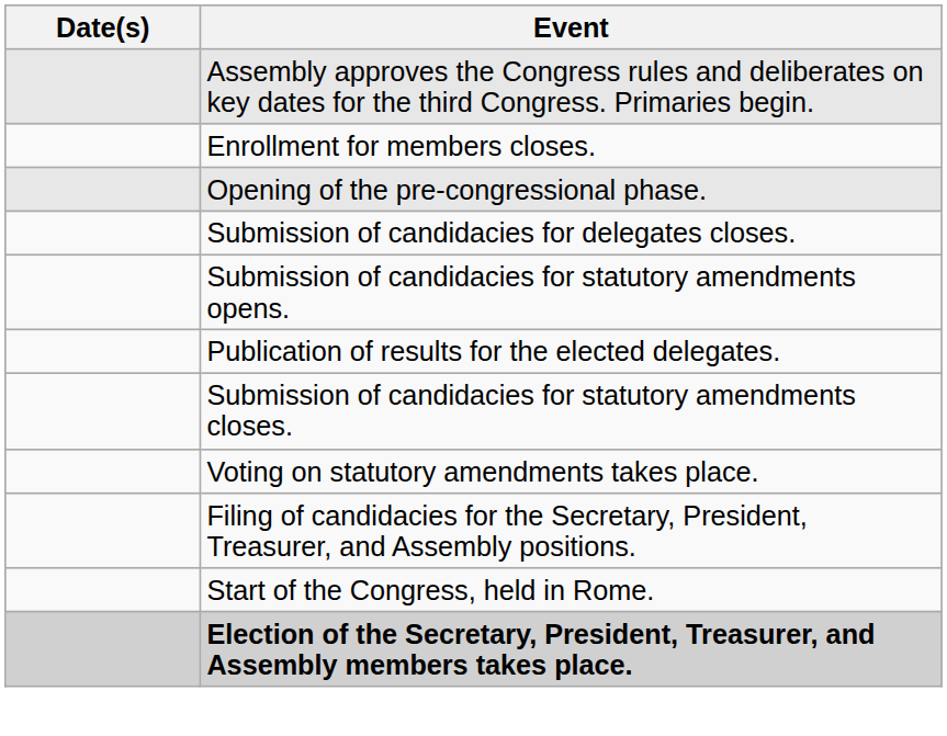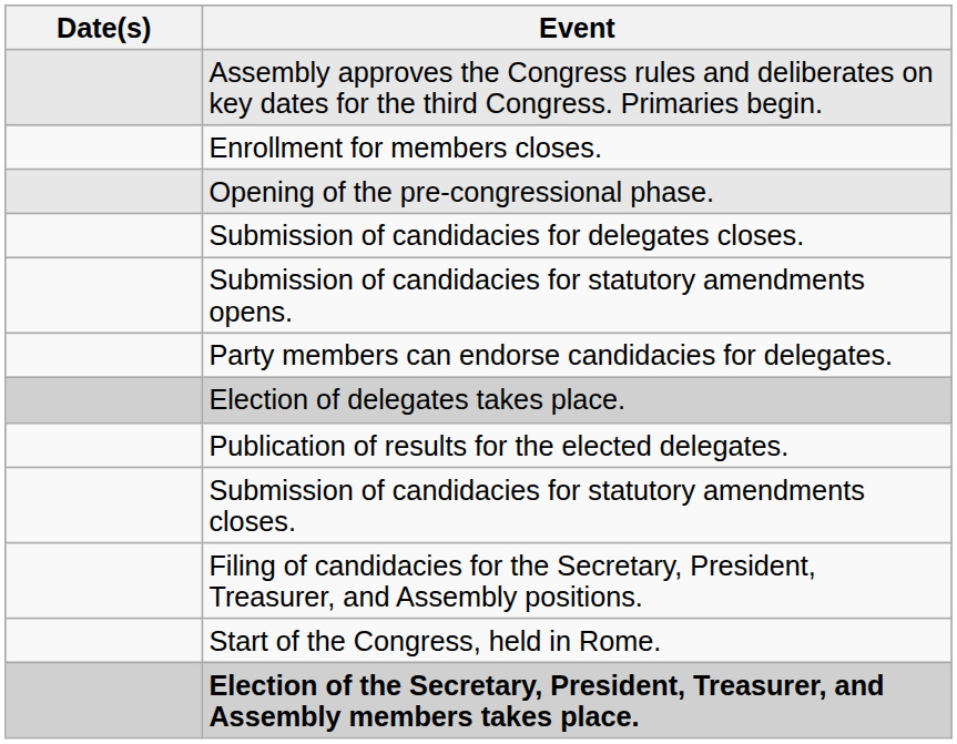+ row: Party members can endorse candidacies for delegates.
+ row: Election of delegates takes place.
- row: Voting on statutory amendments takes place.
